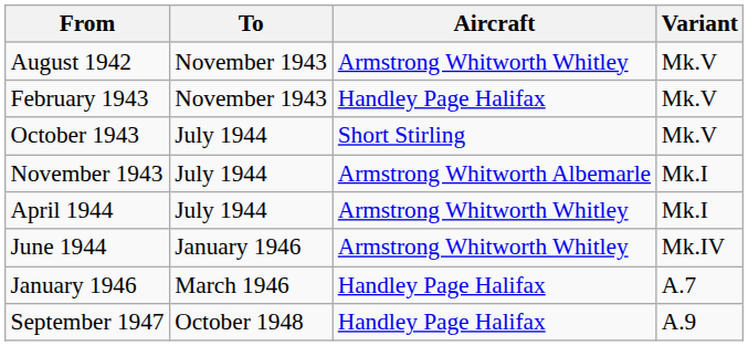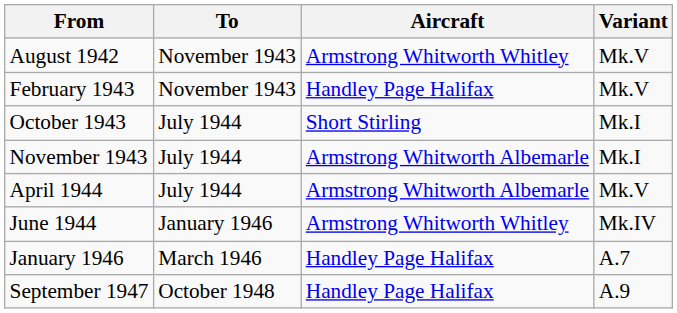October 1943 | Variant: Mk.V -> Mk.I
April 1944 | Aircraft: Armstrong Whitworth Whitley -> Armstrong Whitworth Albemarle
April 1944 | Variant: Mk.I -> Mk.V
